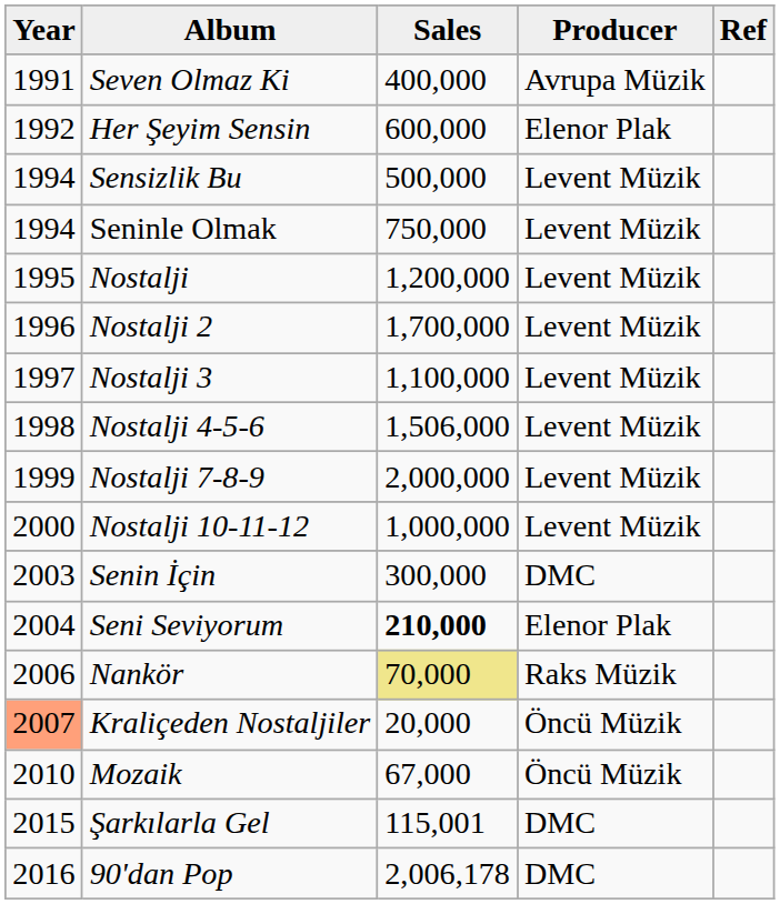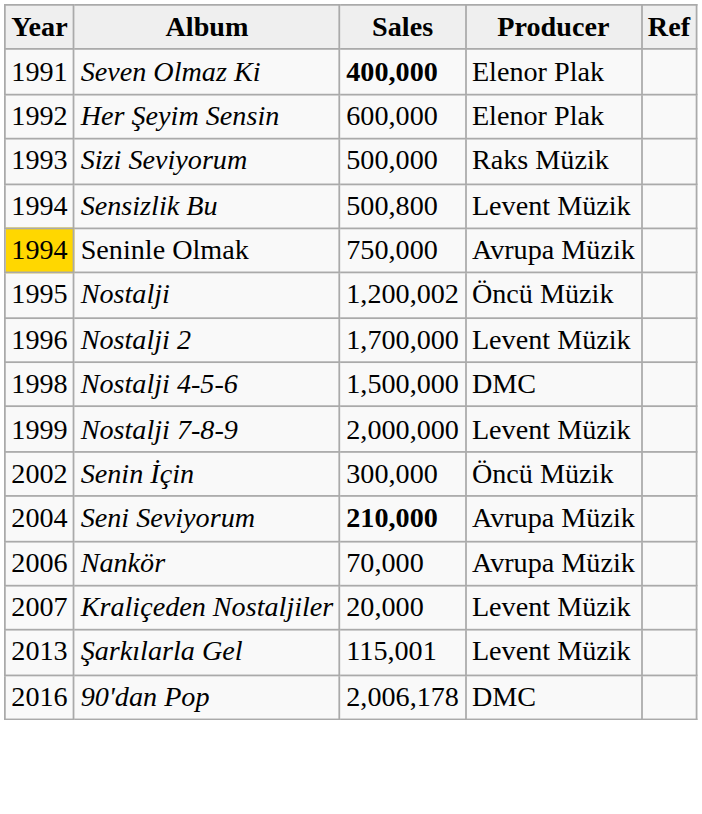Seven Olmaz Ki | Sales: normal -> bold
Seven Olmaz Ki | Producer: Avrupa Müzik -> Elenor Plak
+ row: 1993 | Sizi Seviyorum | 500,000 | Raks Müzik
Sensizlik Bu | Sales: 500,000 -> 500,800
Seninle Olmak | Year: no background -> gold background
Seninle Olmak | Producer: Levent Müzik -> Avrupa Müzik
Nostalji | Sales: 1,200,000 -> 1,200,002
Nostalji | Producer: Levent Müzik -> Öncü Müzik
- row: 1997 | Nostalji 3 | 1,100,000 | Levent Müzik
Nostalji 4-5-6 | Sales: 1,506,000 -> 1,500,000
Nostalji 4-5-6 | Producer: Levent Müzik -> DMC
- row: 2000 | Nostalji 10-11-12 | 1,000,000 | Levent Müzik
Senin İçin | Year: 2003 -> 2002
Senin İçin | Producer: DMC -> Öncü Müzik
Seni Seviyorum | Producer: Elenor Plak -> Avrupa Müzik
Nankör | Sales: khaki background -> no background
Nankör | Producer: Raks Müzik -> Avrupa Müzik
Kraliçeden Nostaljiler | Year: lightsalmon background -> no background
Kraliçeden Nostaljiler | Producer: Öncü Müzik -> Levent Müzik
- row: 2010 | Mozaik | 67,000 | Öncü Müzik
Şarkılarla Gel | Year: 2015 -> 2013
Şarkılarla Gel | Producer: DMC -> Levent Müzik
